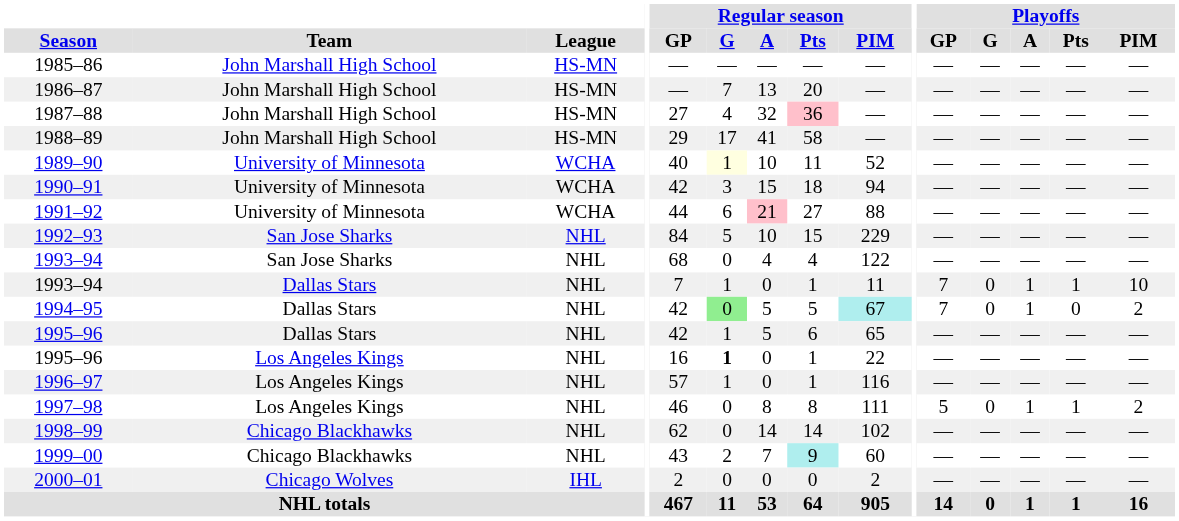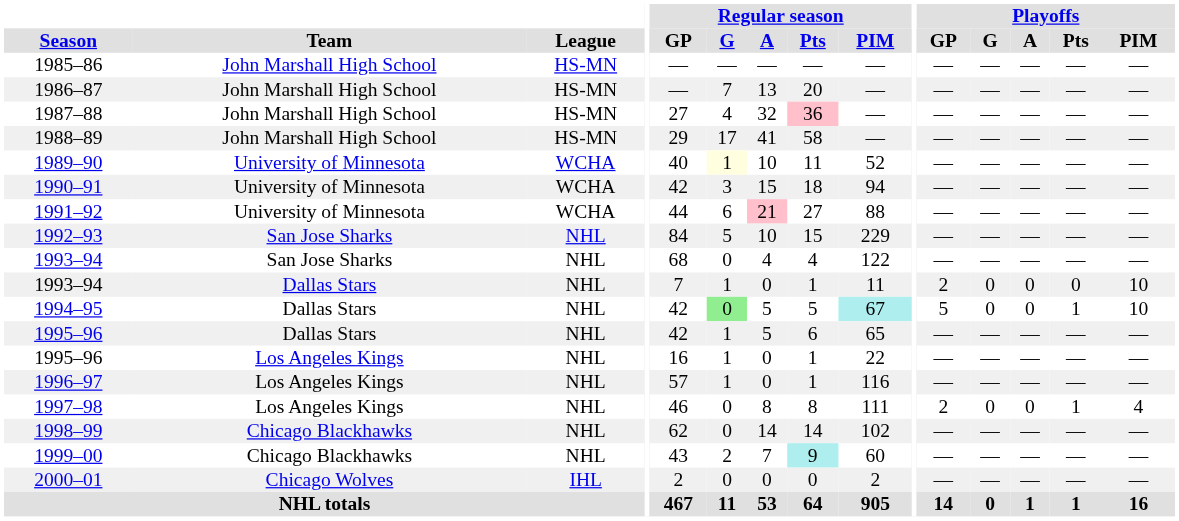1993–94 / Dallas Stars | Playoffs / GP: 7 -> 2
1993–94 / Dallas Stars | Playoffs / A: 1 -> 0
1993–94 / Dallas Stars | Playoffs / Pts: 1 -> 0
1994–95 | Playoffs / GP: 7 -> 5
1994–95 | Playoffs / A: 1 -> 0
1994–95 | Playoffs / Pts: 0 -> 1
1994–95 | Playoffs / PIM: 2 -> 10
1995–96 / Los Angeles Kings | Regular season / G: bold -> normal
1997–98 | Playoffs / GP: 5 -> 2
1997–98 | Playoffs / A: 1 -> 0
1997–98 | Playoffs / PIM: 2 -> 4
